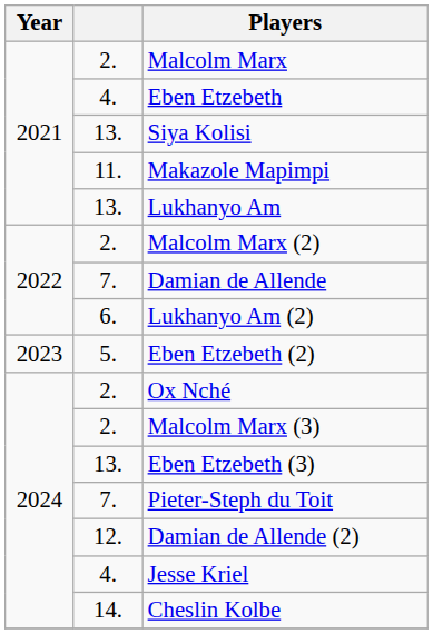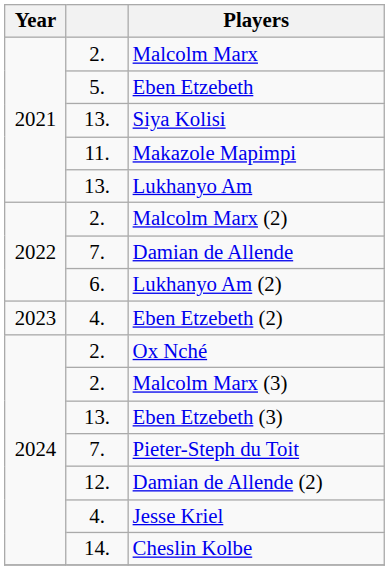Eben Etzebeth | column 2: 4. -> 5.
Eben Etzebeth (2) | column 2: 5. -> 4.
